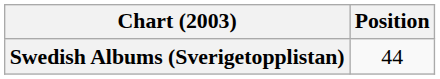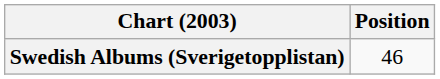Swedish Albums (Sverigetopplistan) | Position: 44 -> 46
